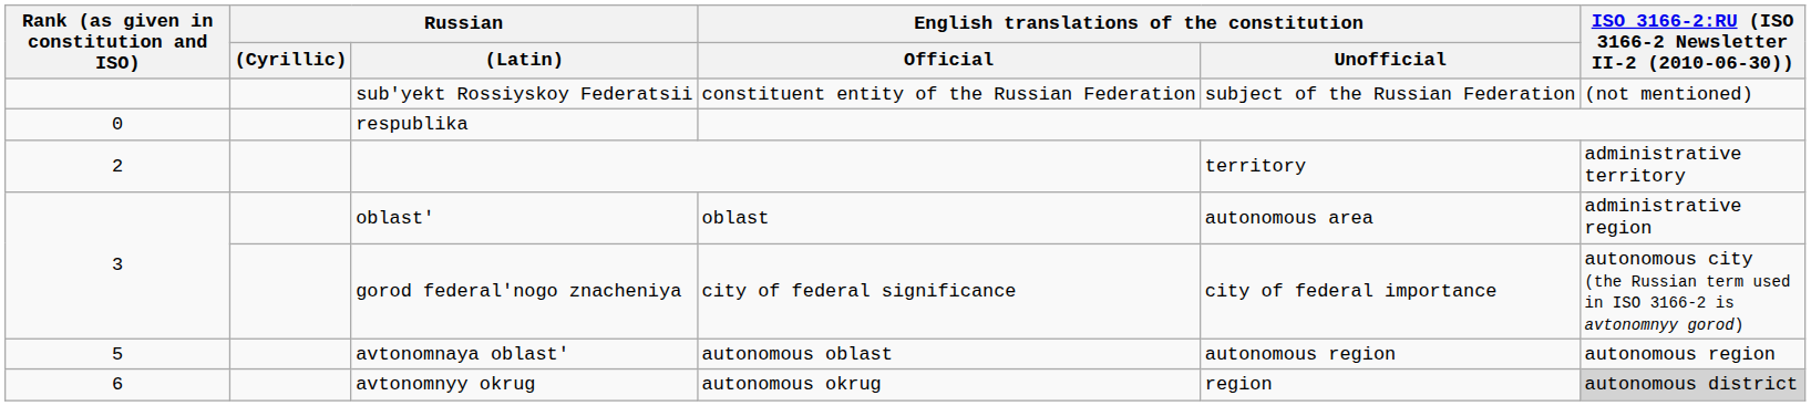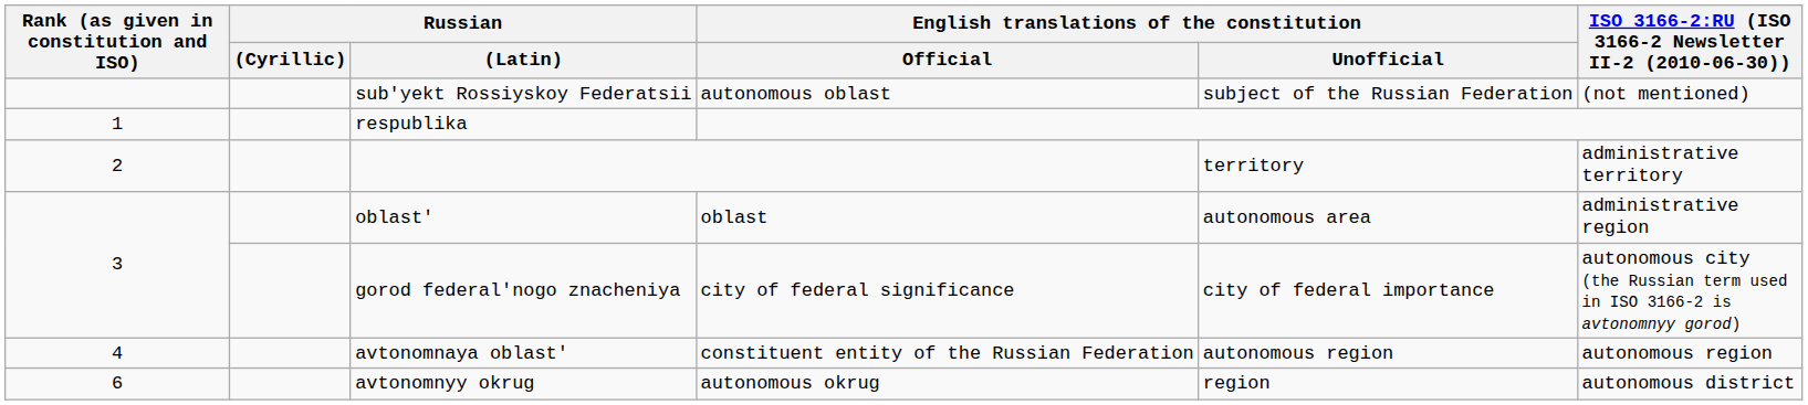sub'yekt Rossiyskoy Federatsii | English translations of the constitution / Official: constituent entity of the Russian Federation -> autonomous oblast
respublika | Rank (as given in constitution and ISO): 0 -> 1
avtonomnaya oblastʹ | Rank (as given in constitution and ISO): 5 -> 4
avtonomnaya oblastʹ | English translations of the constitution / Official: autonomous oblast -> constituent entity of the Russian Federation
avtonomnyy okrug | ISO 3166-2:RU (ISO 3166-2 Newsletter II-2 (2010-06-30)): lightgrey background -> no background
